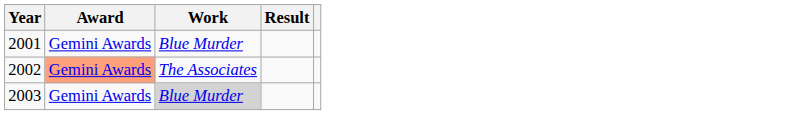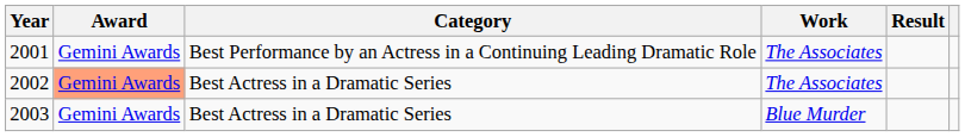+ column: Category | Best Performance by an Actress in a Continuing Leading Dramatic Role | Best Actress in a Dramatic Series | Best Actress in a Dramatic Series
2001 | Work: Blue Murder -> The Associates
2003 | Work: lightgrey background -> no background
